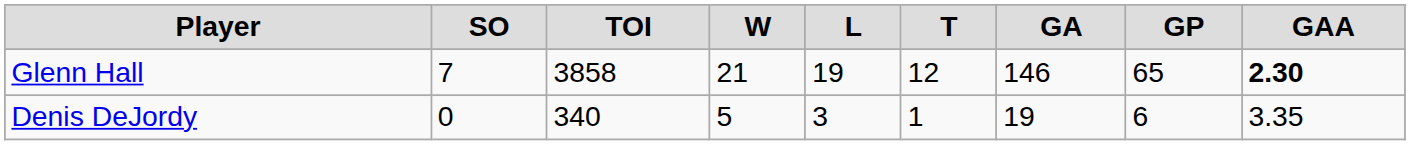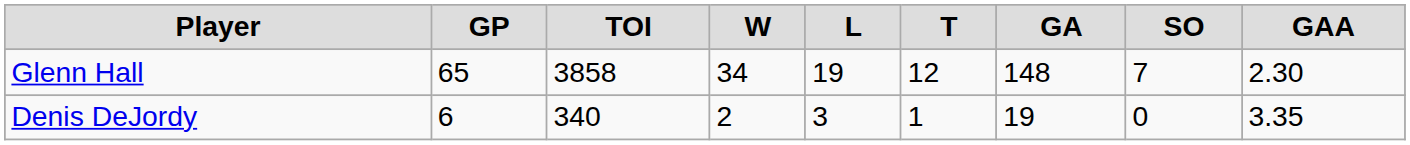columns swapped: GP <-> SO
Glenn Hall | W: 21 -> 34
Glenn Hall | GA: 146 -> 148
Glenn Hall | GAA: bold -> normal
Denis DeJordy | W: 5 -> 2
